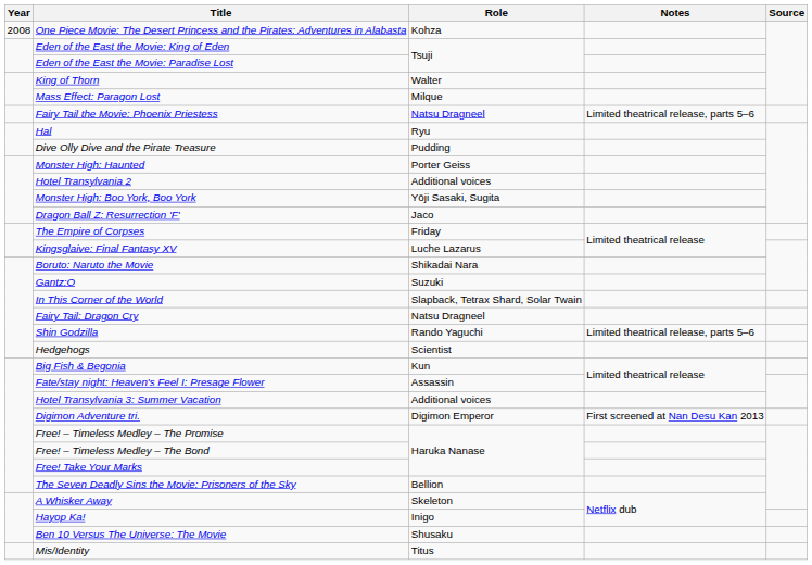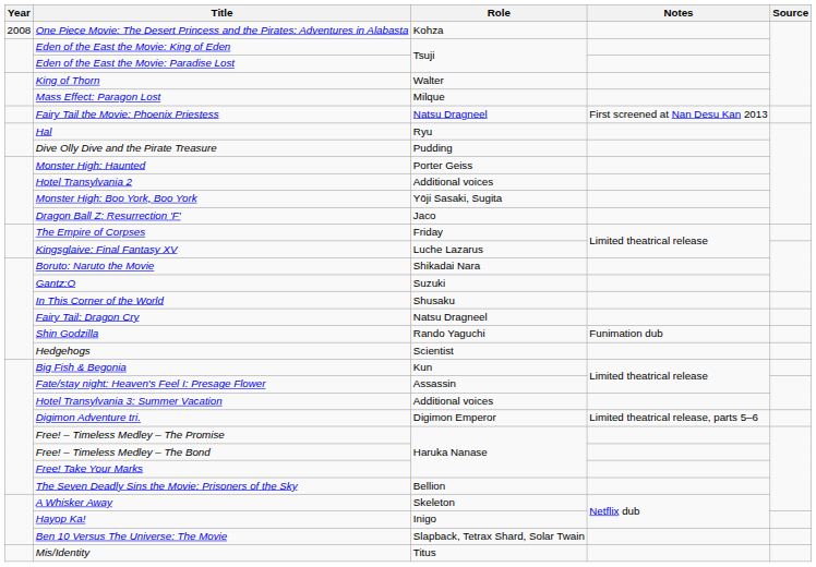Fairy Tail the Movie: Phoenix Priestess | Notes: Limited theatrical release, parts 5–6 -> First screened at Nan Desu Kan 2013
In This Corner of the World | Role: Slapback, Tetrax Shard, Solar Twain -> Shusaku
Shin Godzilla | Notes: Limited theatrical release, parts 5–6 -> Funimation dub
Digimon Adventure tri. | Notes: First screened at Nan Desu Kan 2013 -> Limited theatrical release, parts 5–6
Ben 10 Versus The Universe: The Movie | Role: Shusaku -> Slapback, Tetrax Shard, Solar Twain
